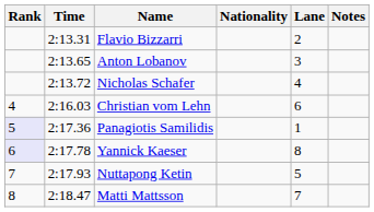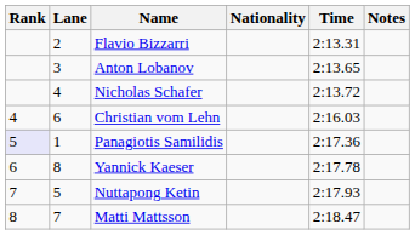columns swapped: Lane <-> Time
Yannick Kaeser | Rank: lavender background -> no background
